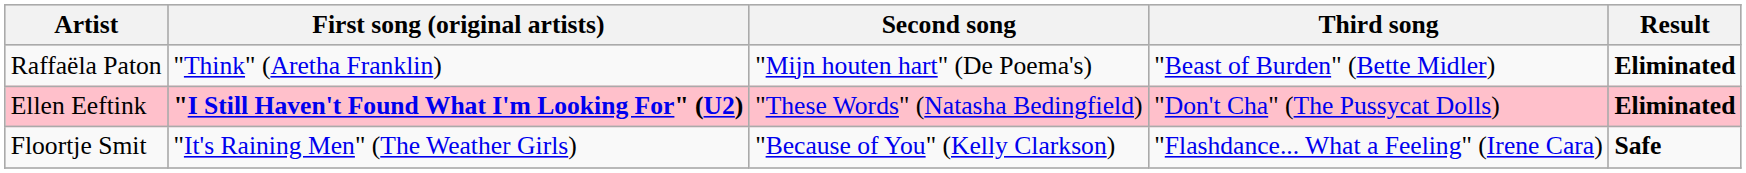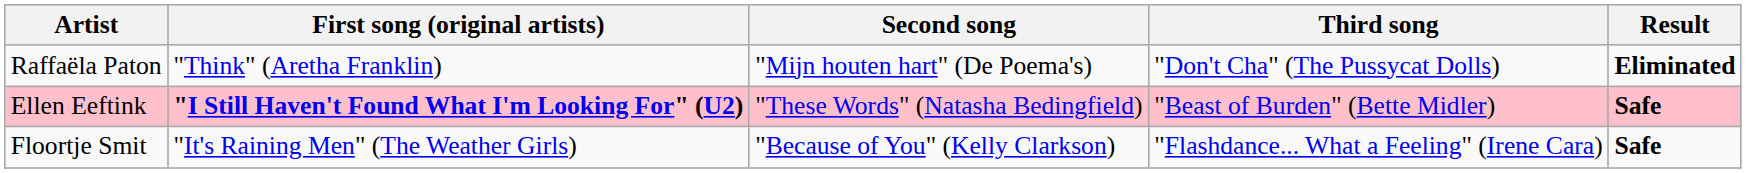Raffaëla Paton | Third song: "Beast of Burden" (Bette Midler) -> "Don't Cha" (The Pussycat Dolls)
Ellen Eeftink | Third song: "Don't Cha" (The Pussycat Dolls) -> "Beast of Burden" (Bette Midler)
Ellen Eeftink | Result: Eliminated -> Safe
